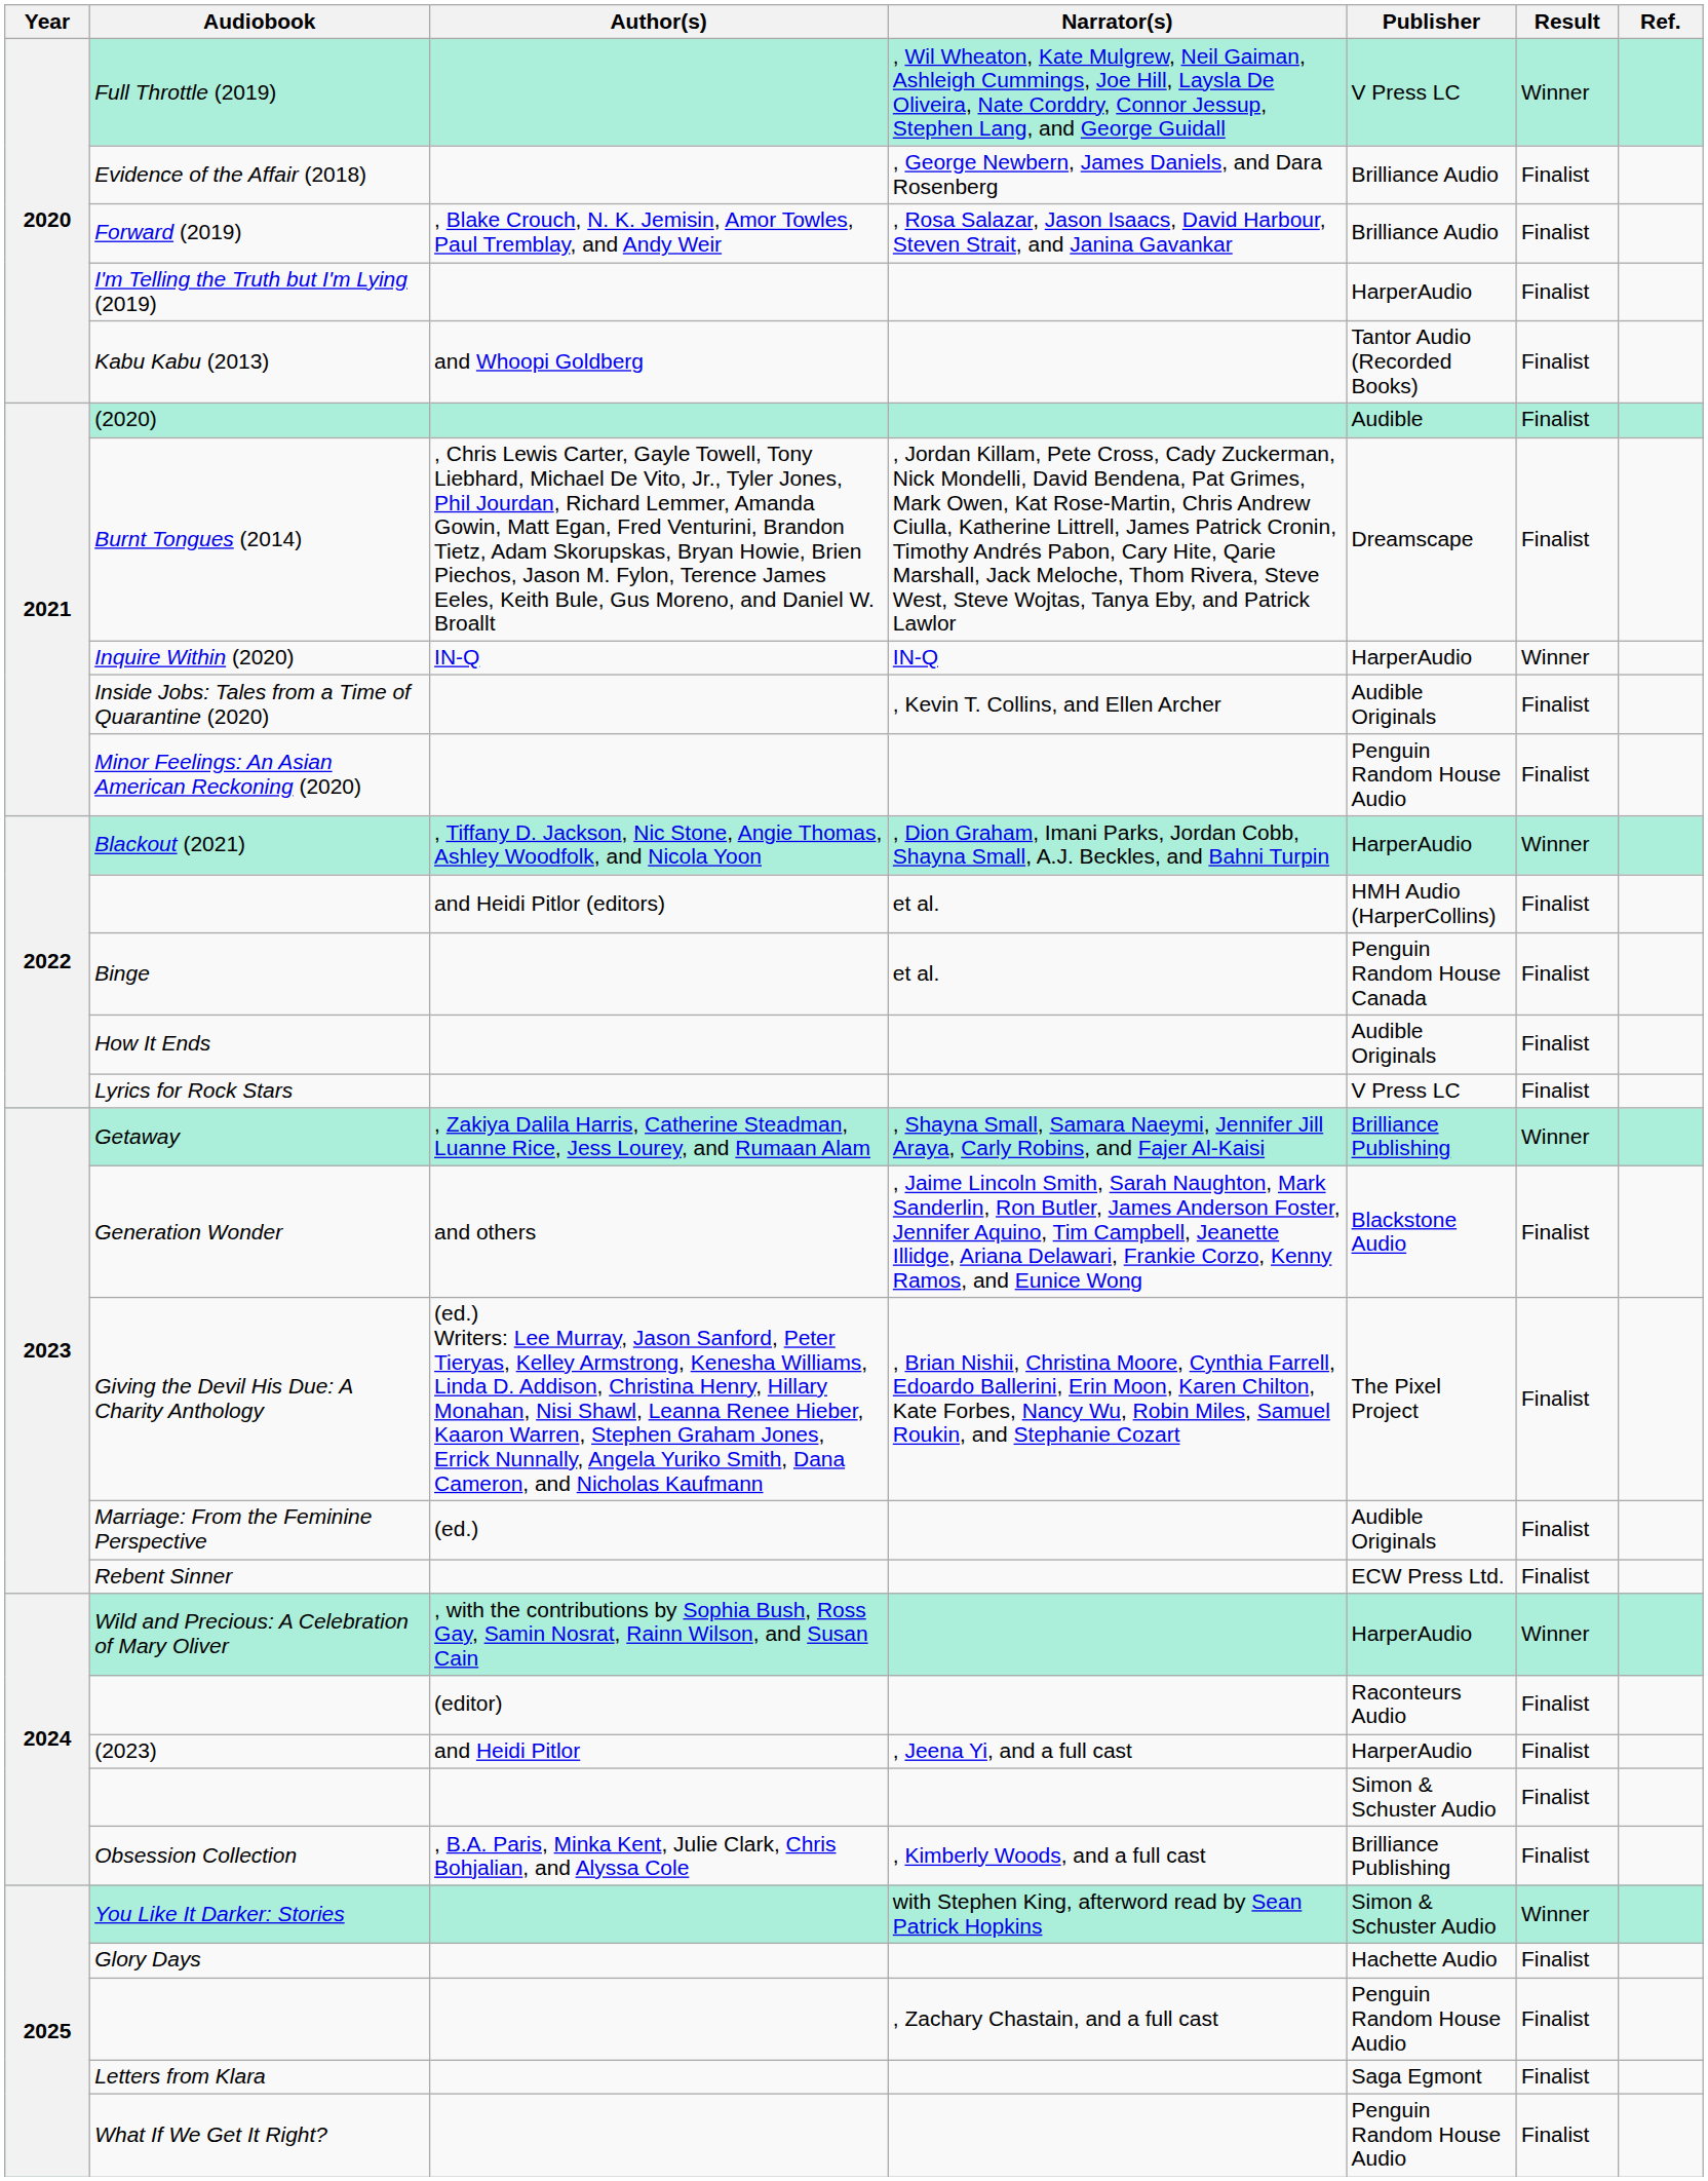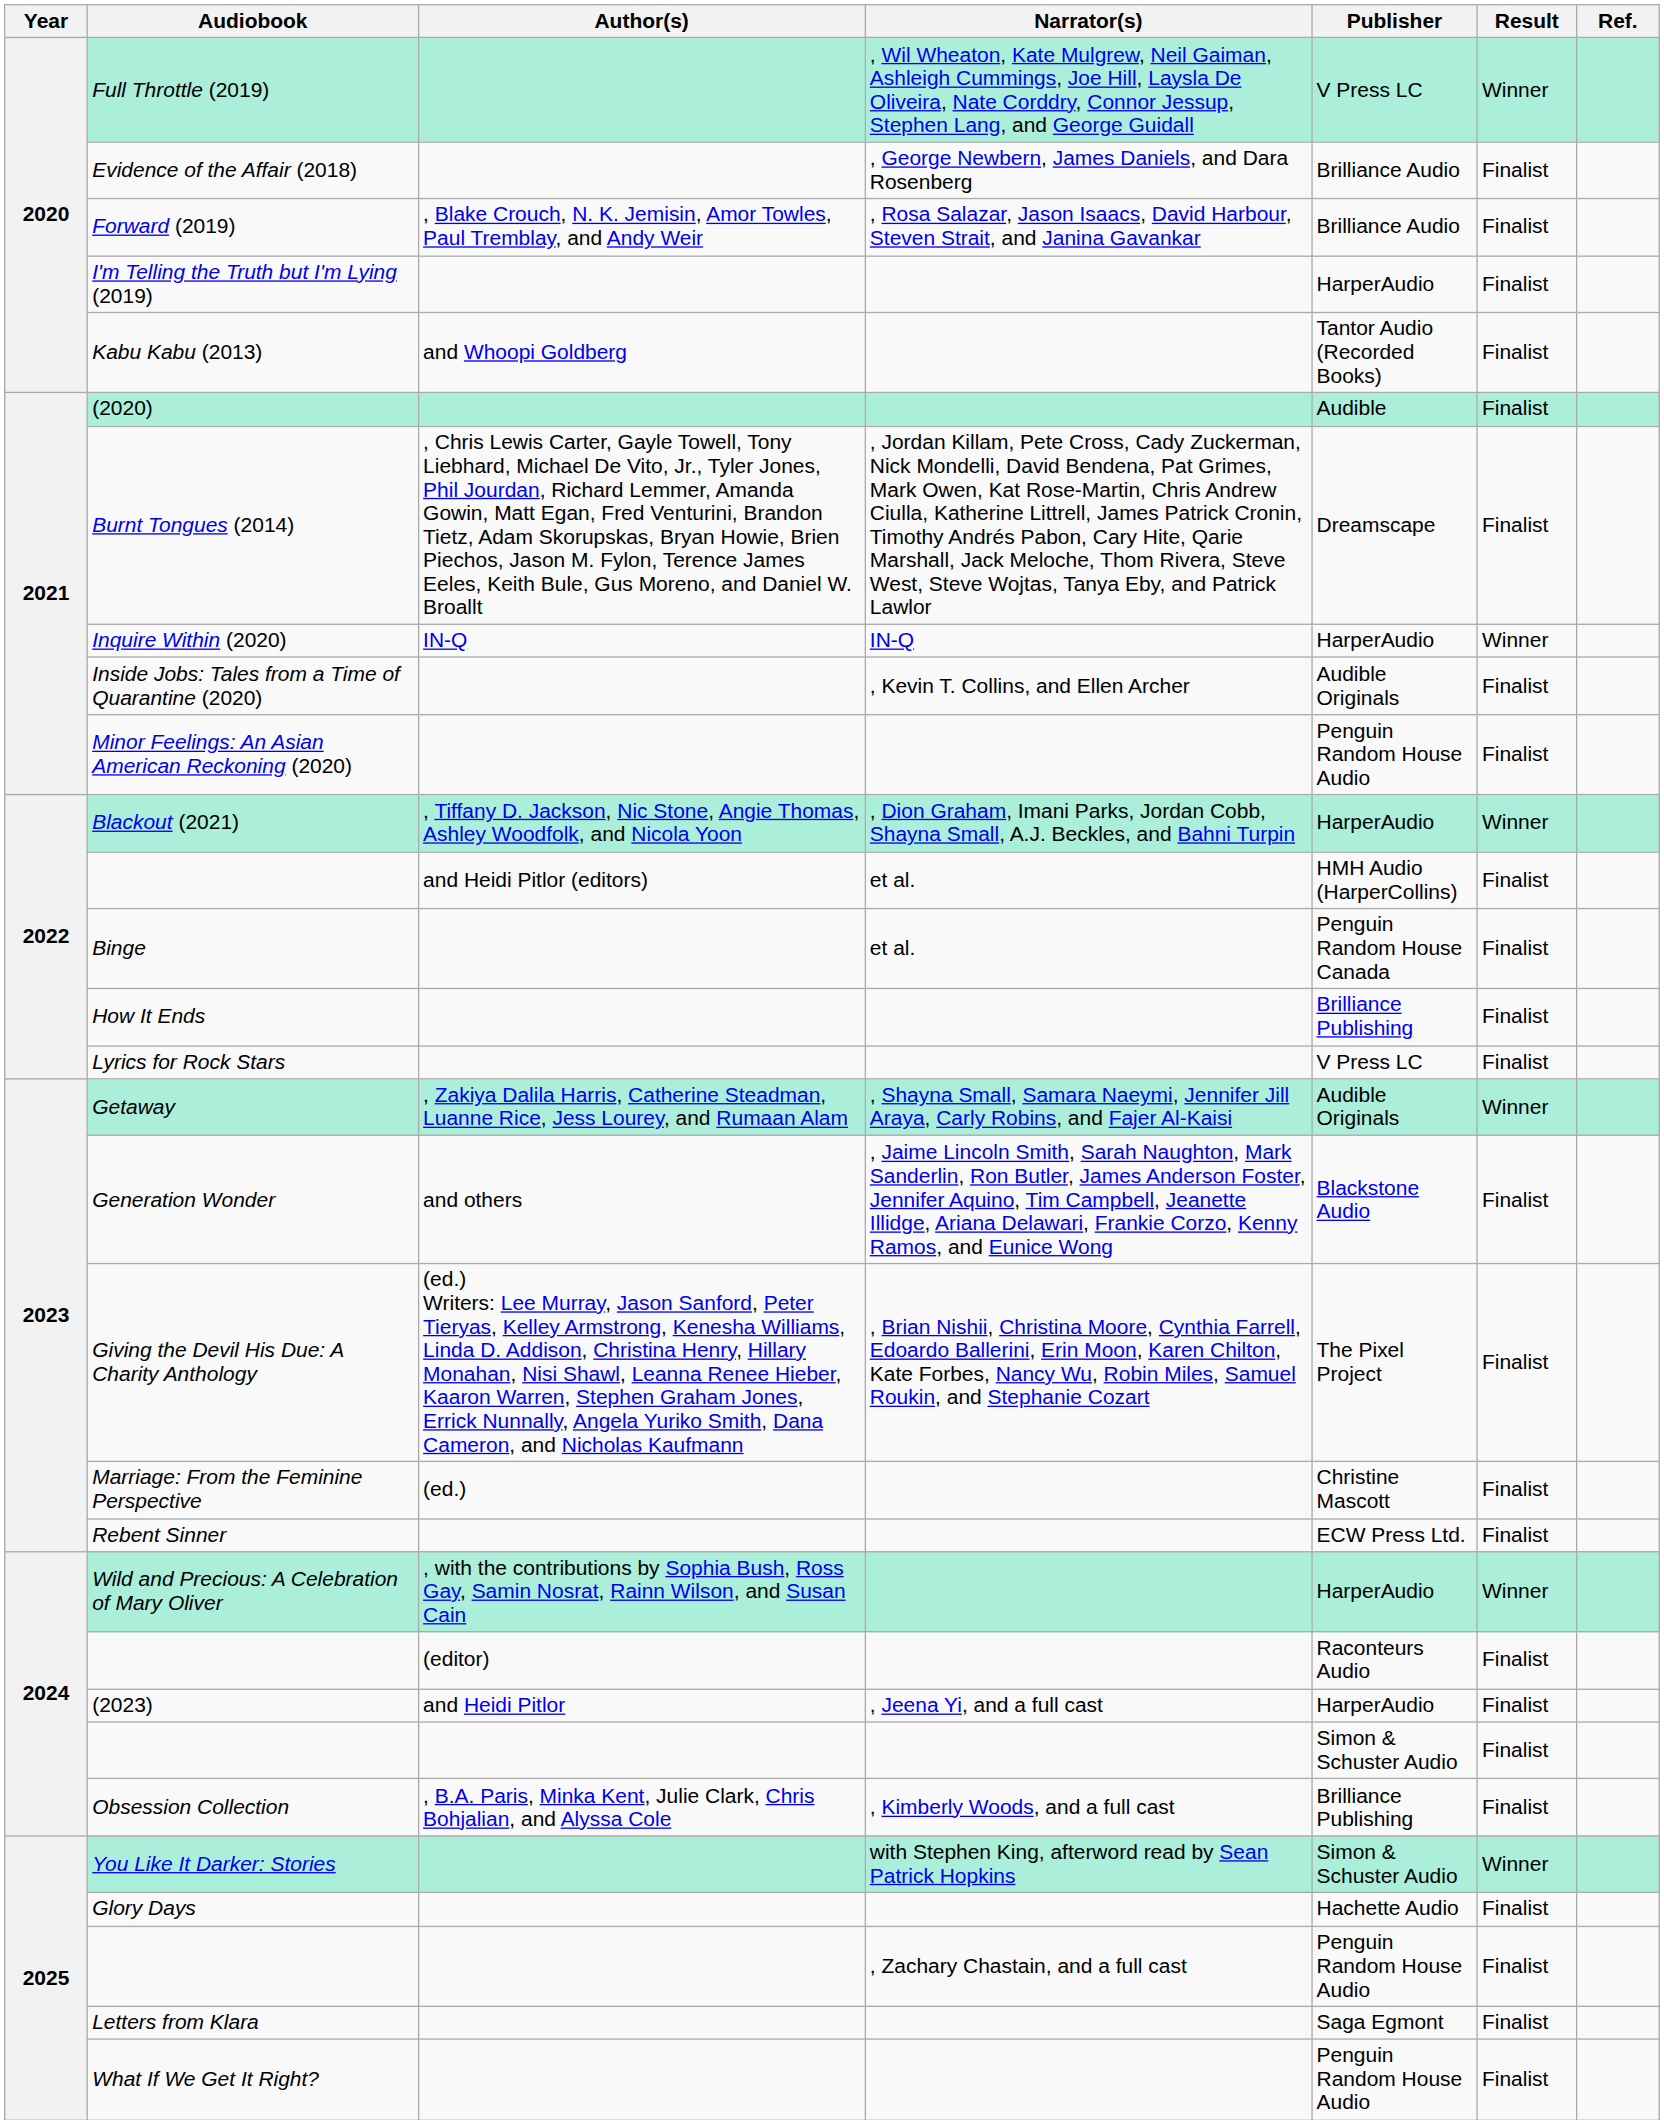How It Ends | Publisher: Audible Originals -> Brilliance Publishing
Getaway | Publisher: Brilliance Publishing -> Audible Originals
Marriage: From the Feminine Perspective | Publisher: Audible Originals -> Christine Mascott
